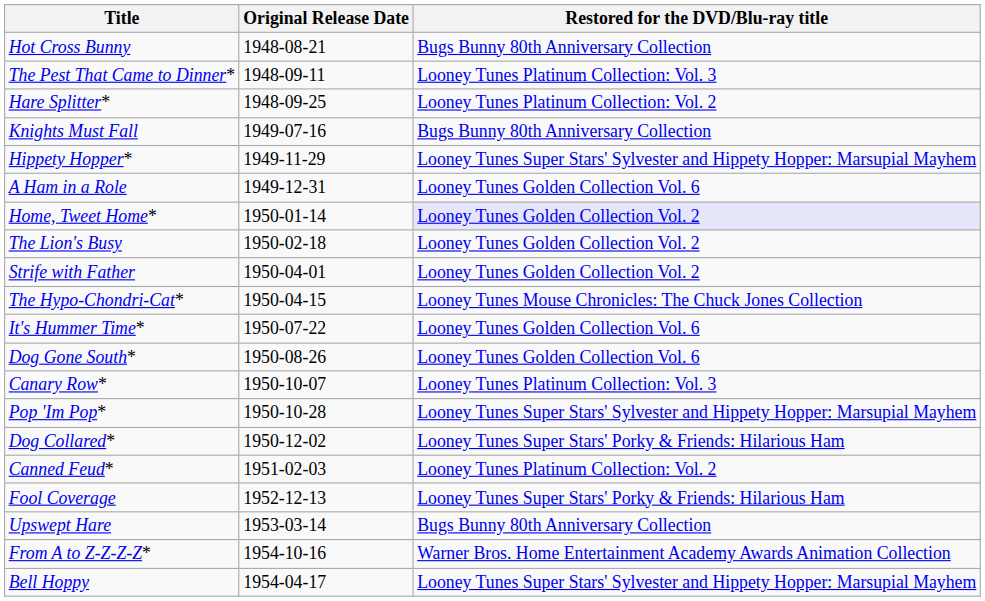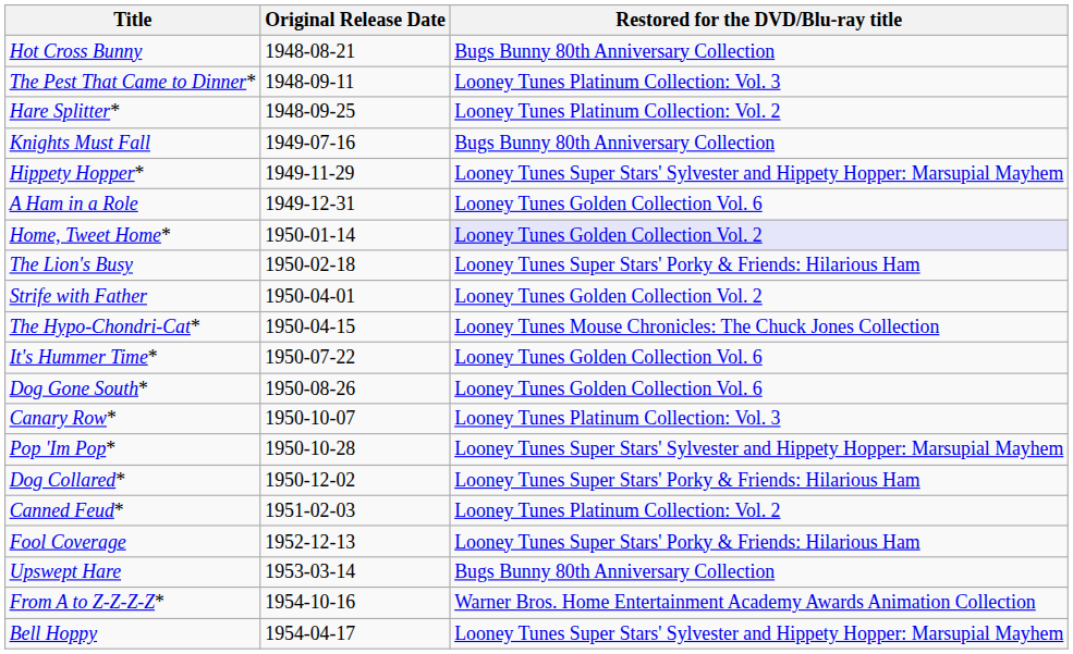The Lion's Busy | Restored for the DVD/Blu-ray title: Looney Tunes Golden Collection Vol. 2 -> Looney Tunes Super Stars' Porky & Friends: Hilarious Ham
